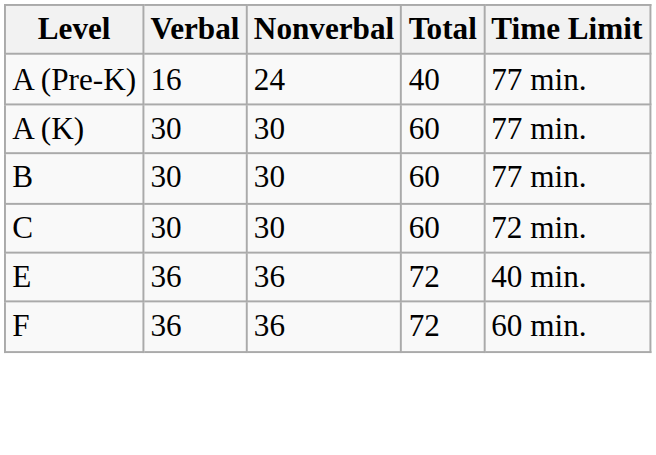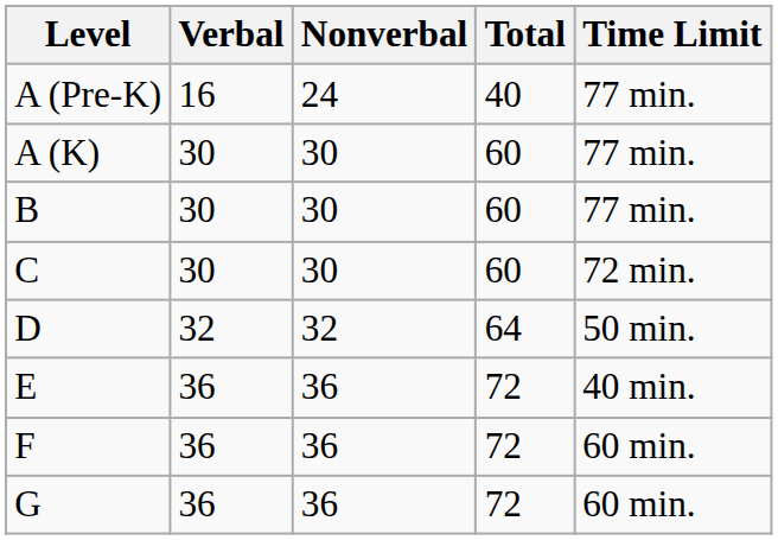+ row: D | 32 | 32 | 64 | 50 min.
+ row: G | 36 | 36 | 72 | 60 min.
